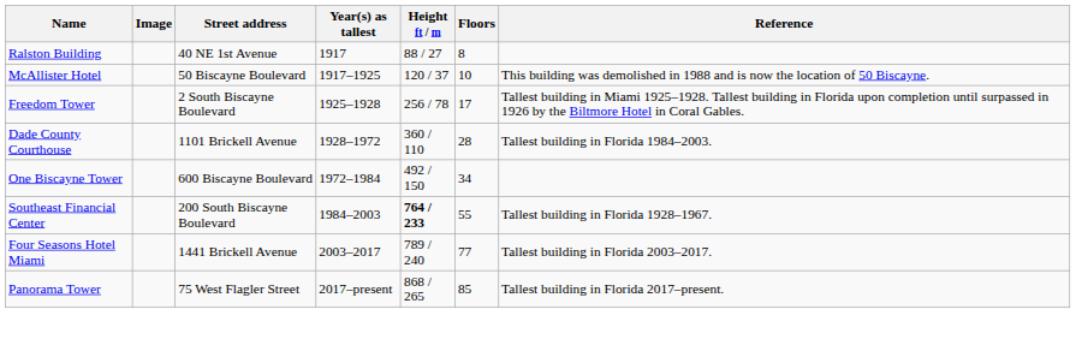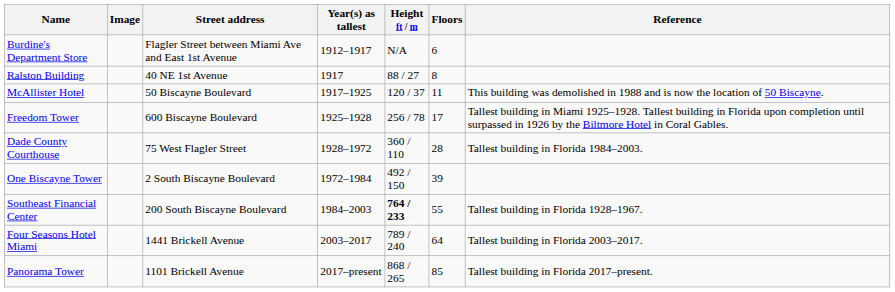+ row: Burdine's Department Store | Flagler Street between Miami Ave and East 1st Avenue | 1912–1917 | N/A | 6
McAllister Hotel | Floors: 10 -> 11
Freedom Tower | Street address: 2 South Biscayne Boulevard -> 600 Biscayne Boulevard
Dade County Courthouse | Street address: 1101 Brickell Avenue -> 75 West Flagler Street
One Biscayne Tower | Street address: 600 Biscayne Boulevard -> 2 South Biscayne Boulevard
One Biscayne Tower | Floors: 34 -> 39
Four Seasons Hotel Miami | Floors: 77 -> 64
Panorama Tower | Street address: 75 West Flagler Street -> 1101 Brickell Avenue
